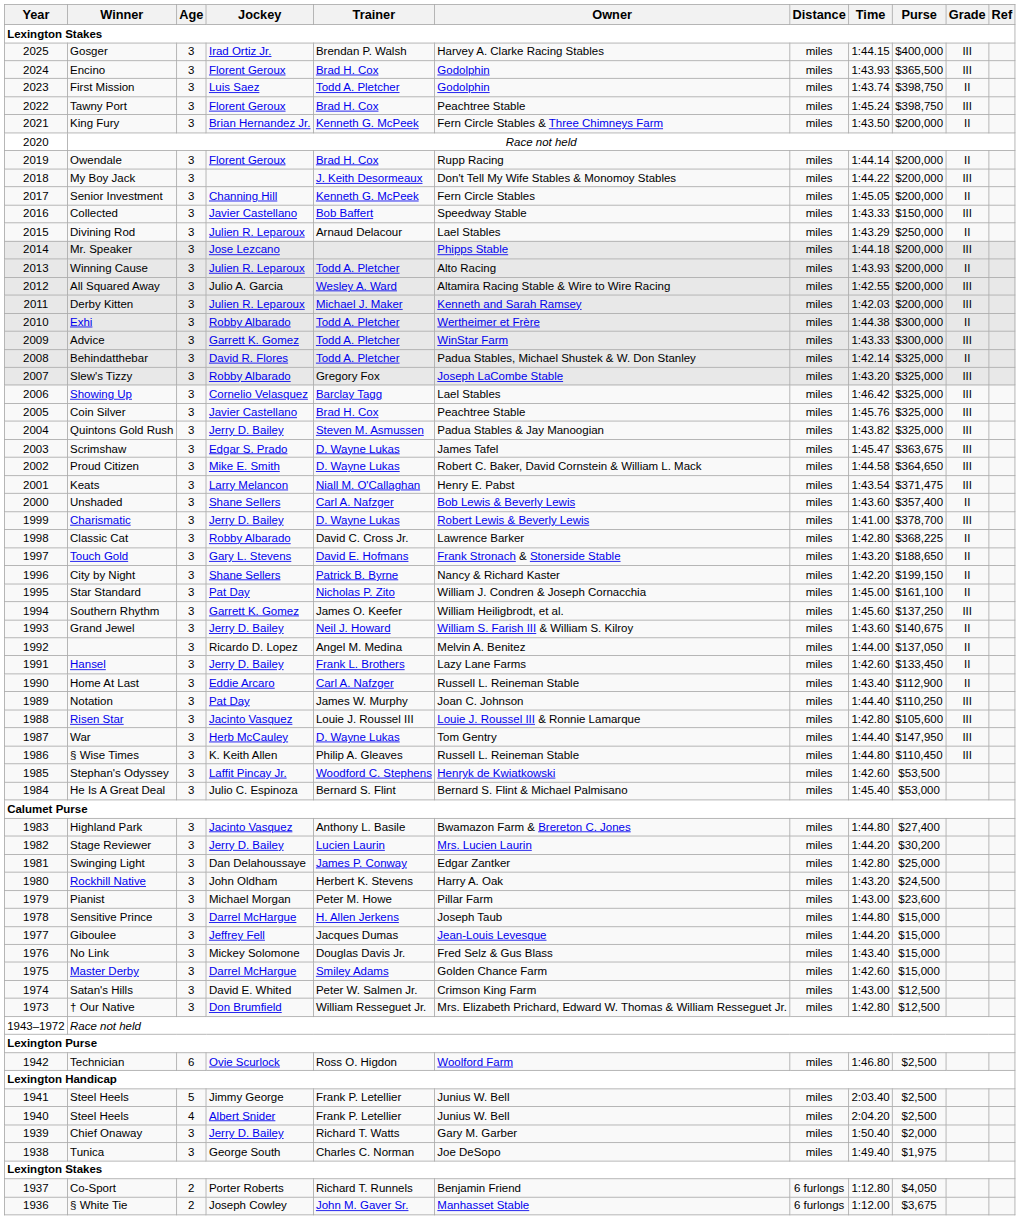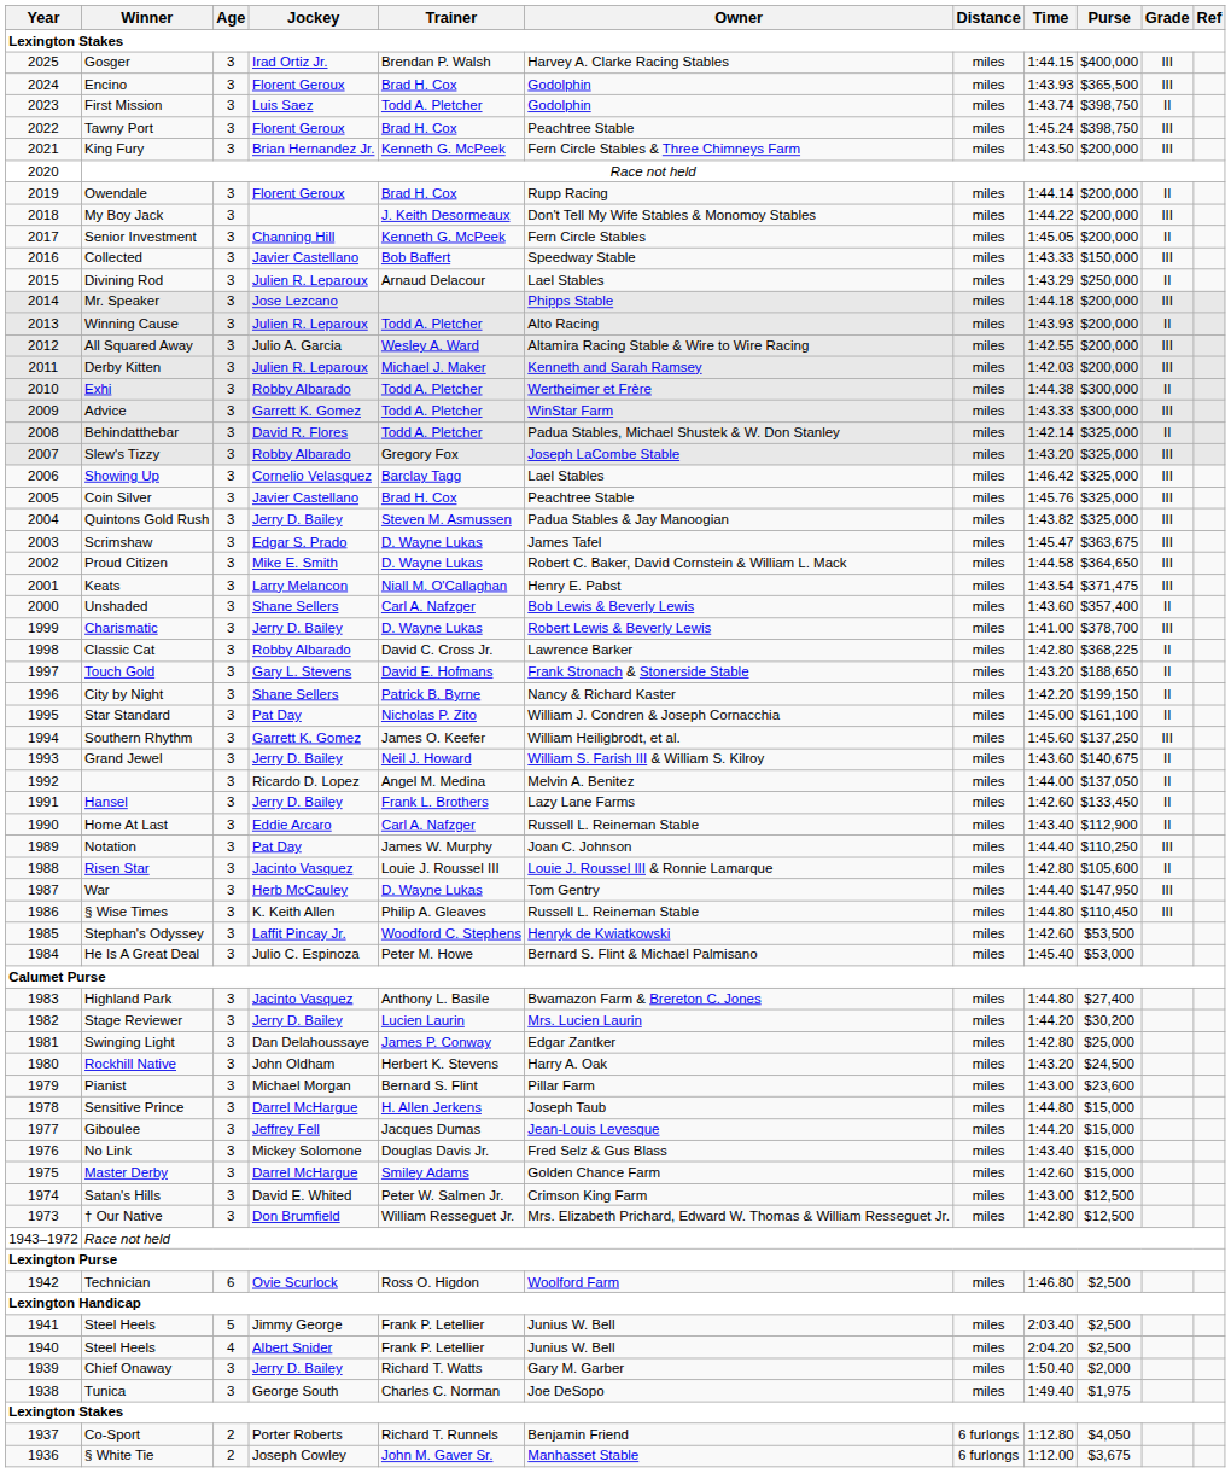King Fury | Grade: II -> III
Risen Star | Grade: III -> II
He Is A Great Deal | Trainer: Bernard S. Flint -> Peter M. Howe
Pianist | Trainer: Peter M. Howe -> Bernard S. Flint
